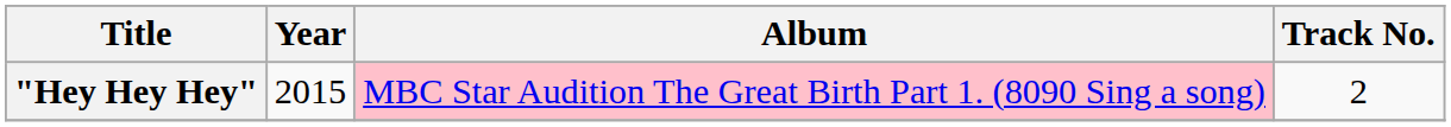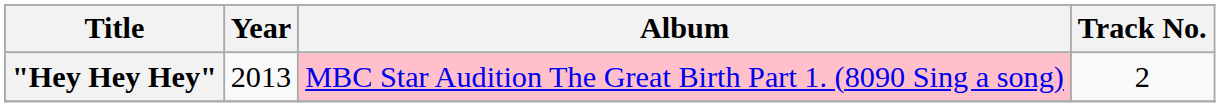"Hey Hey Hey" | Year: 2015 -> 2013
